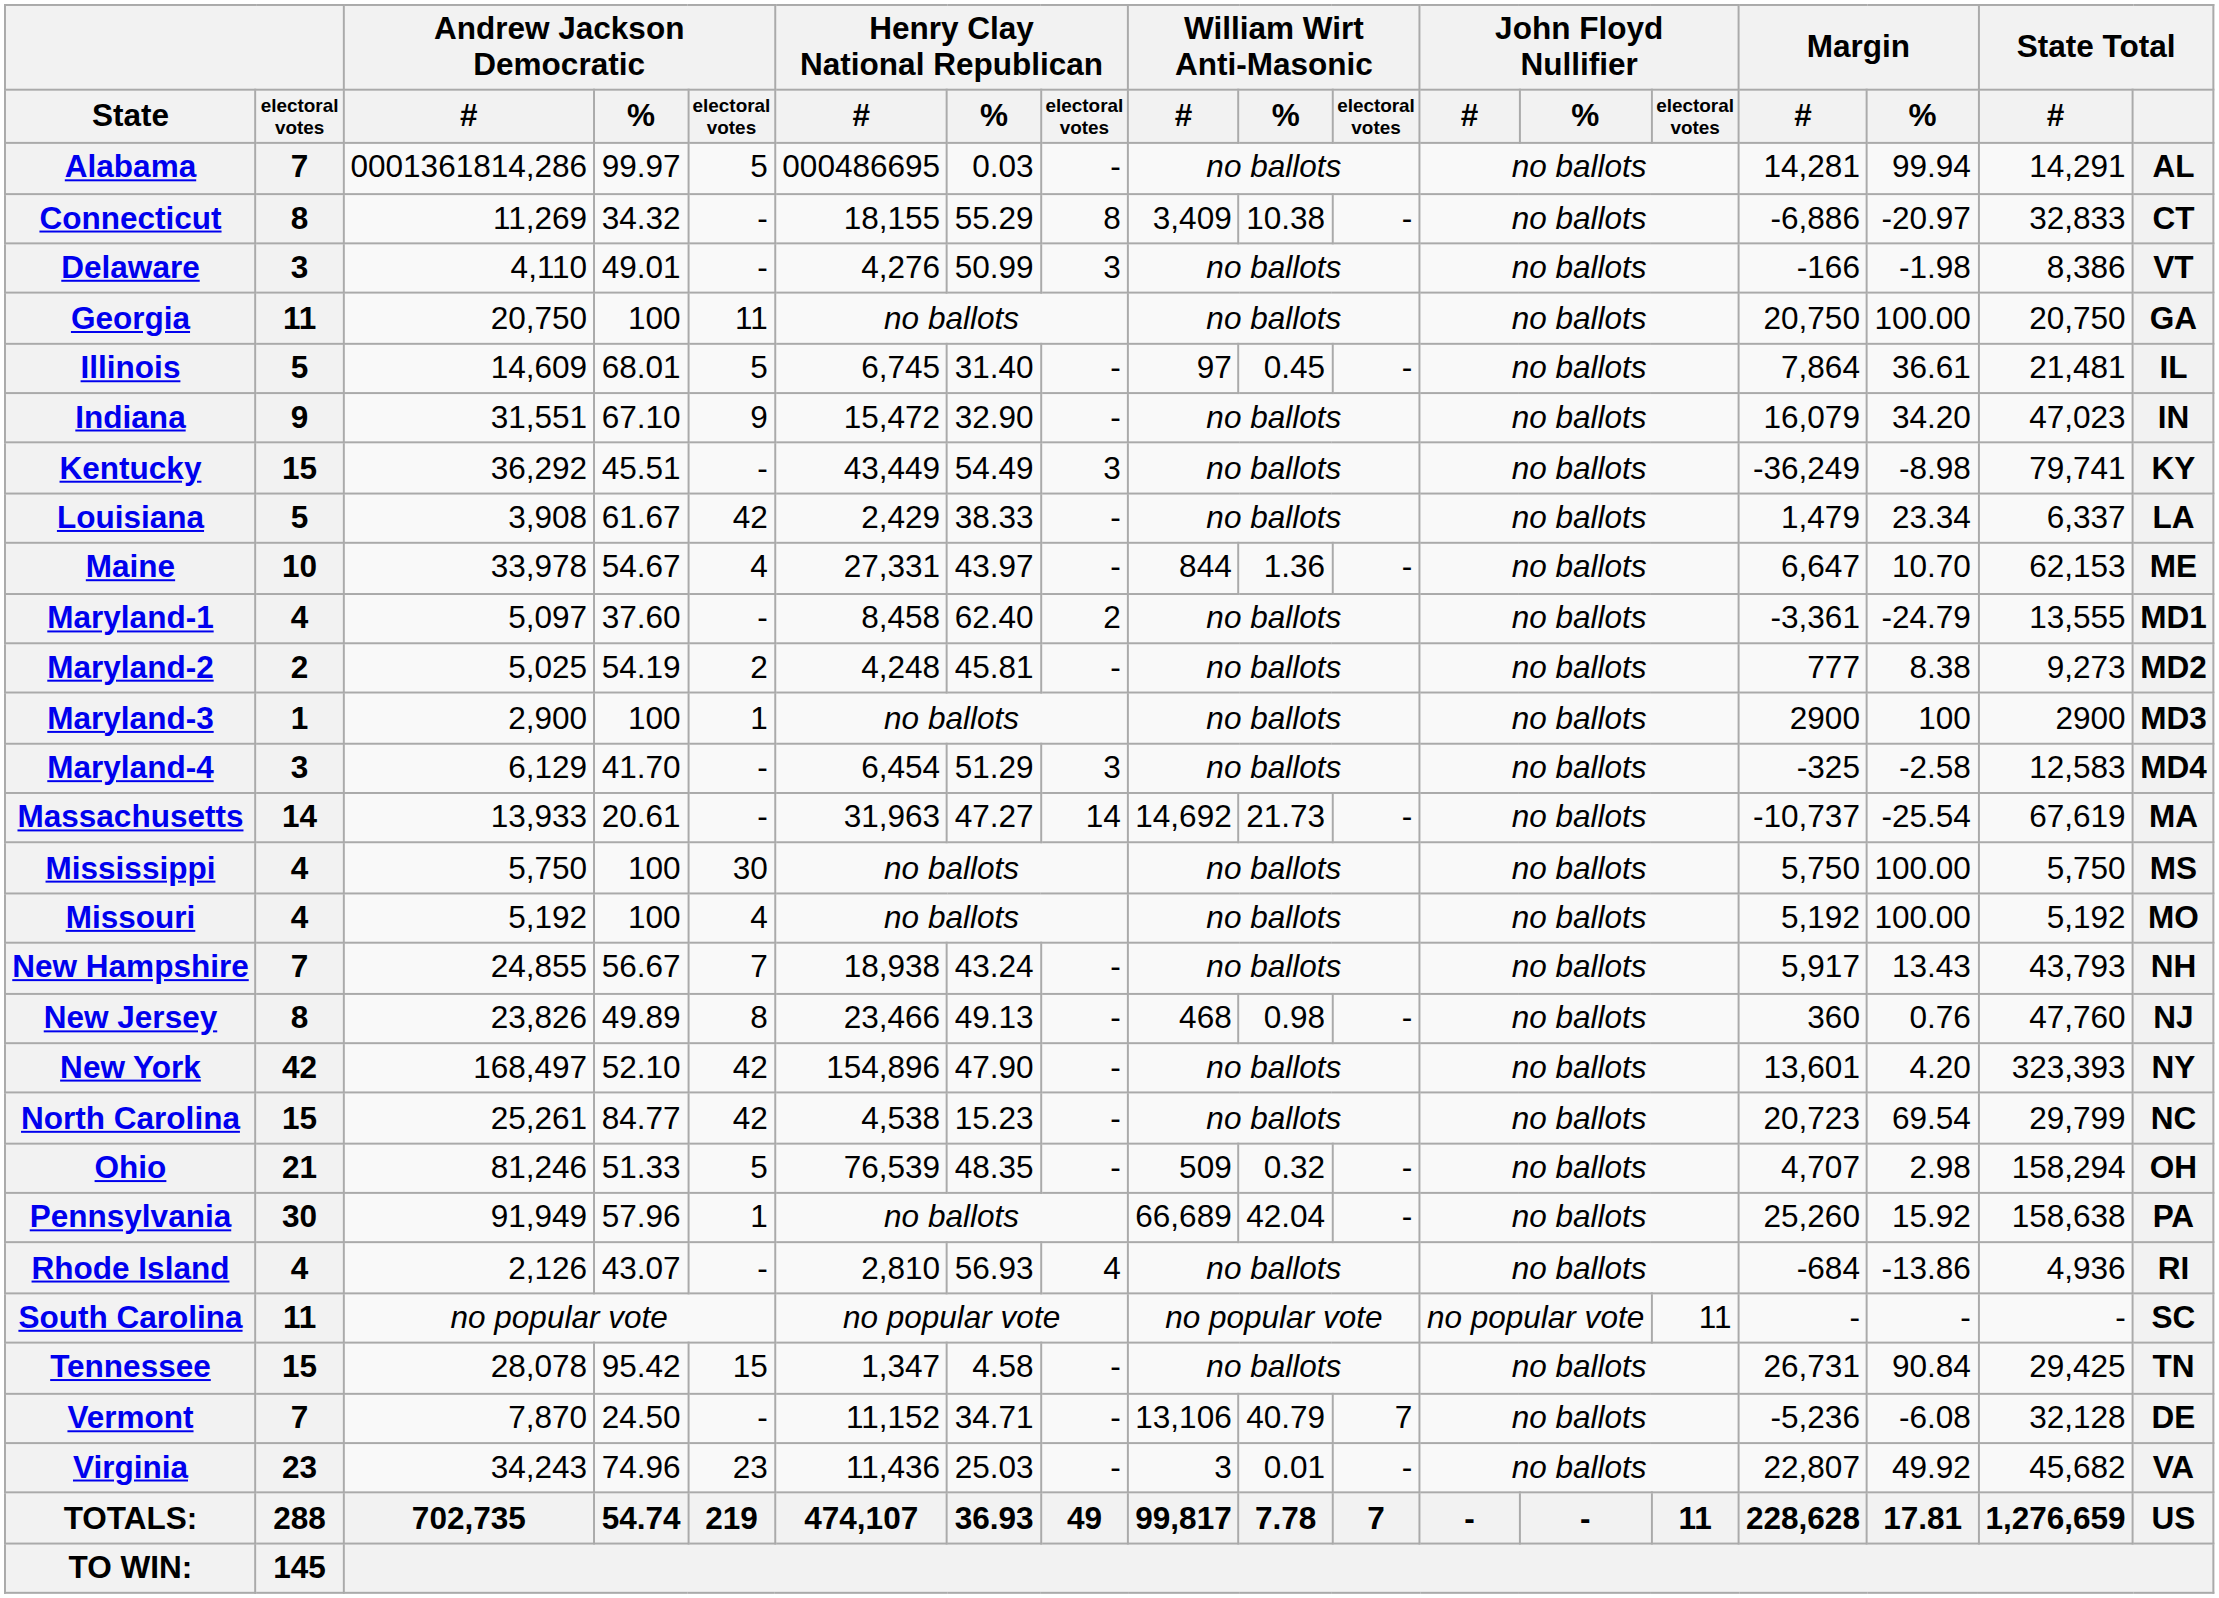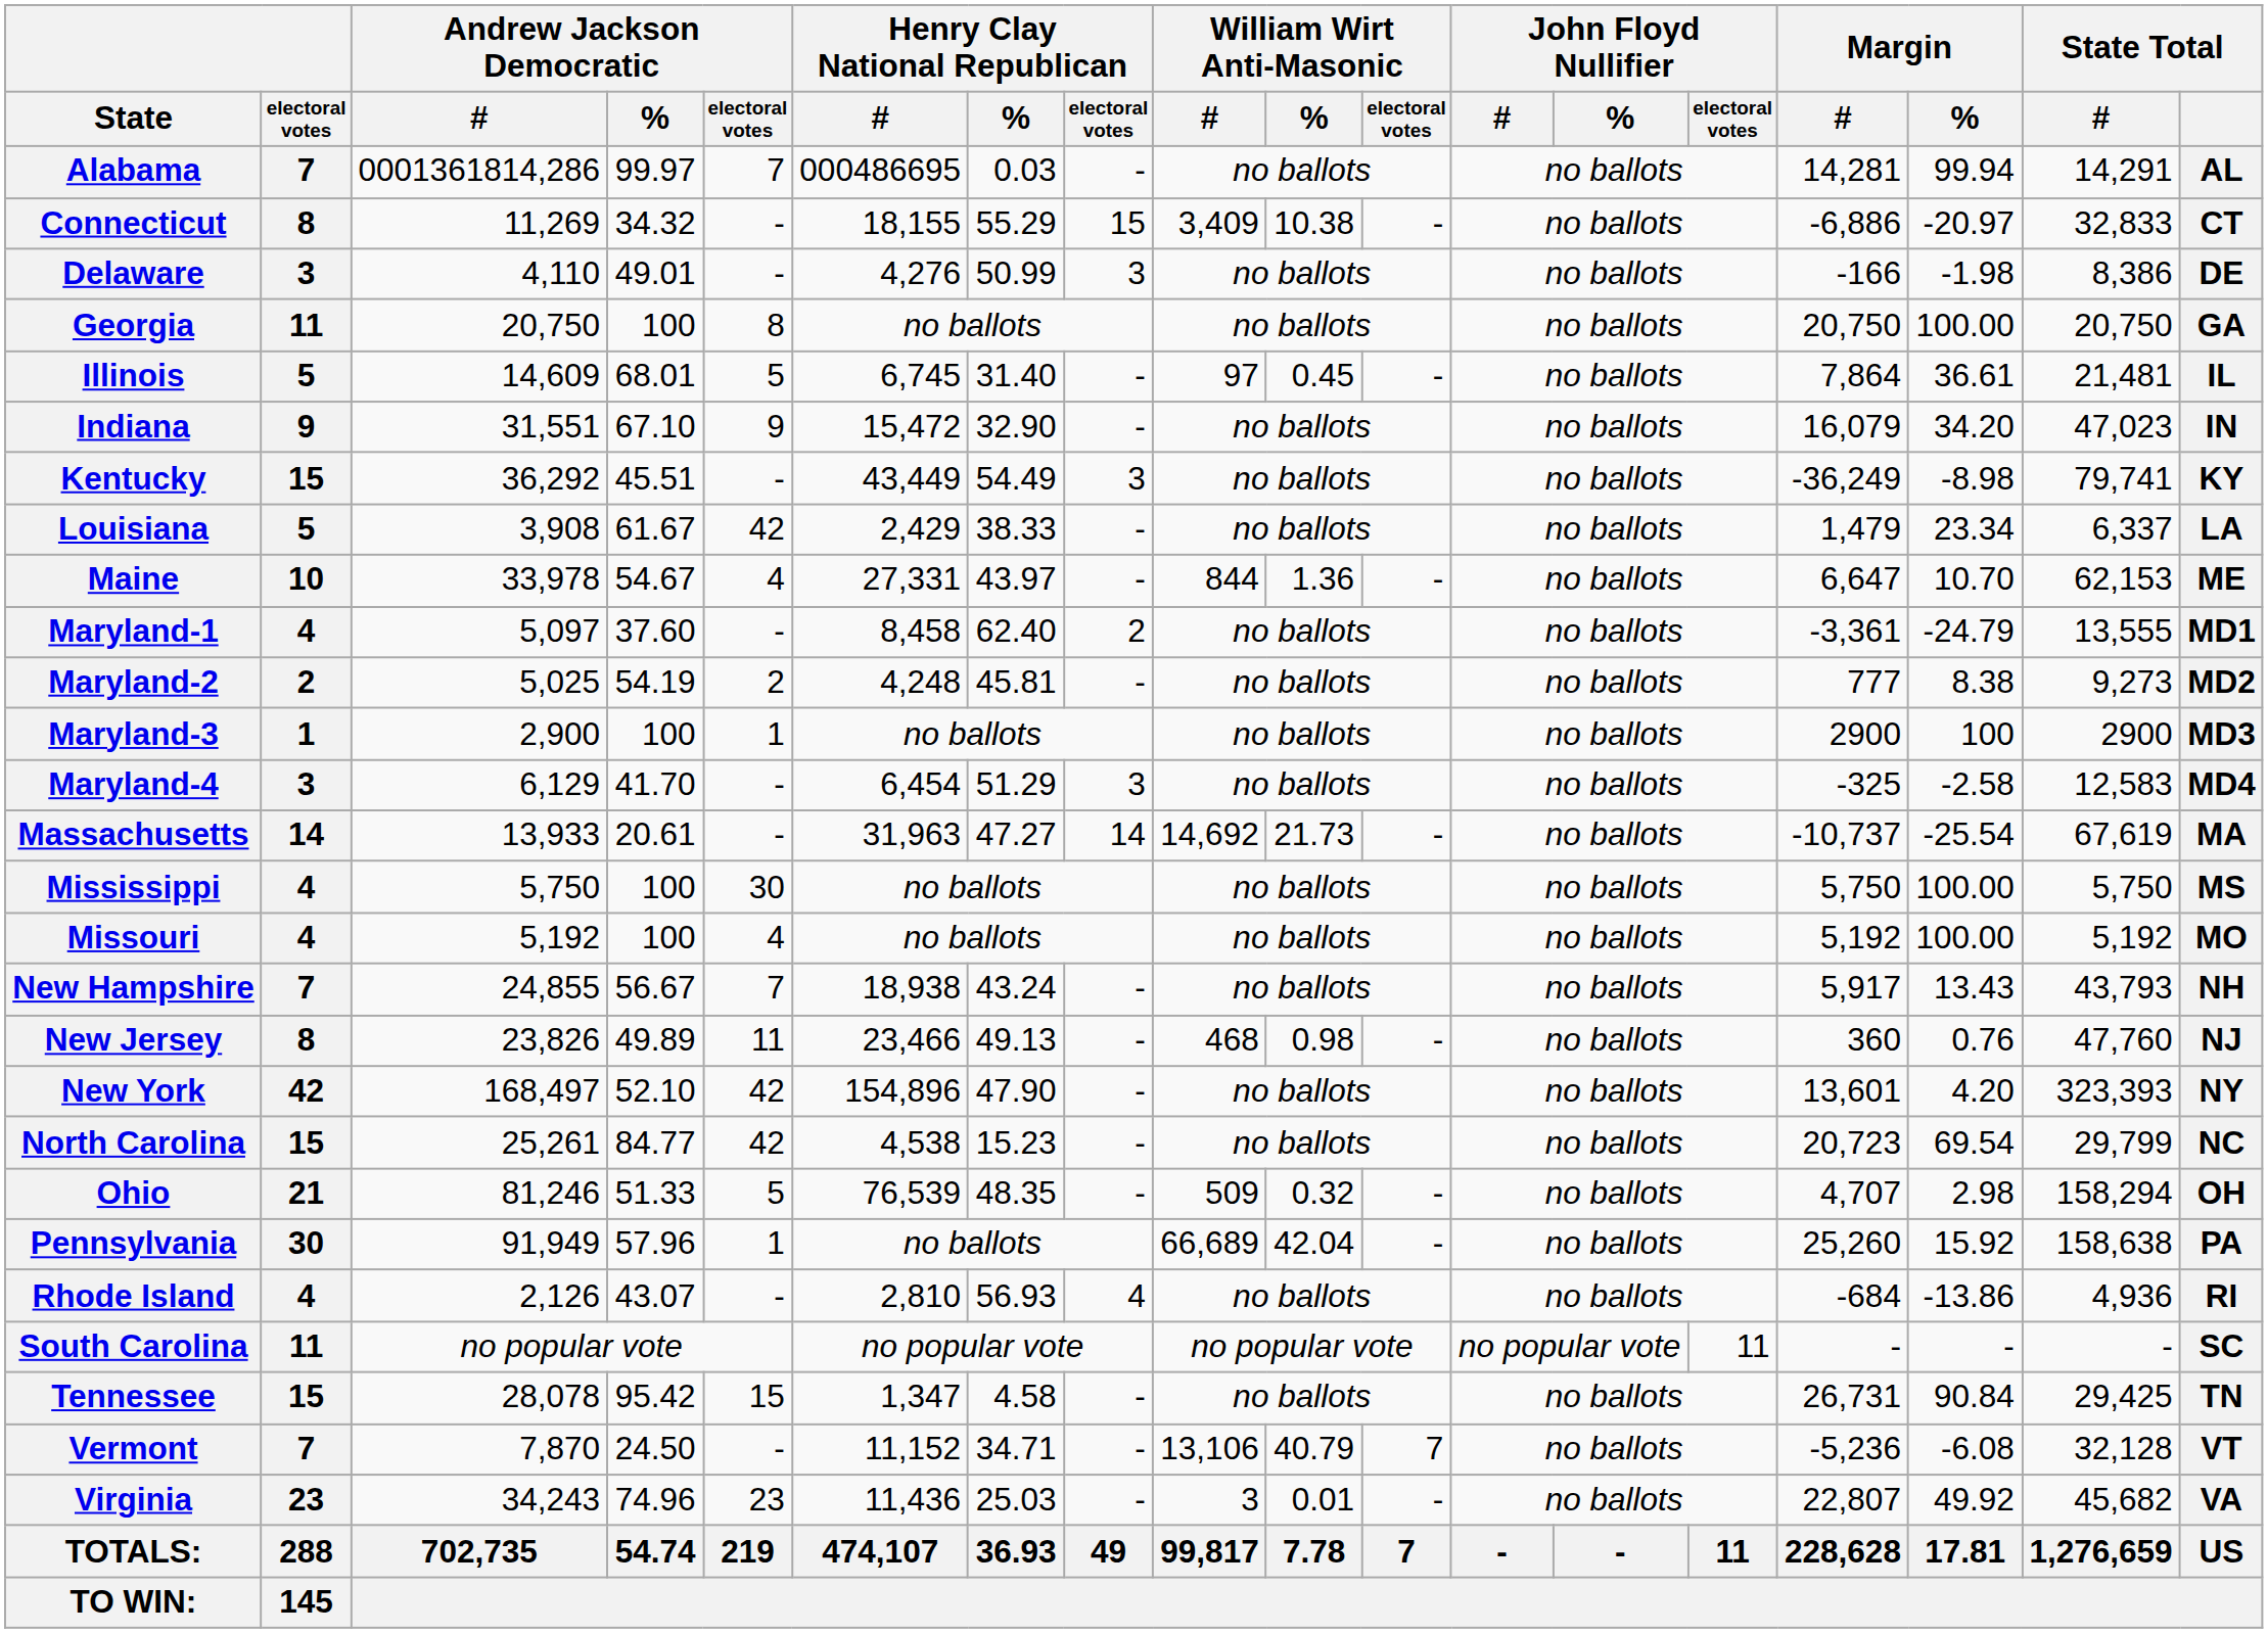Alabama | Andrew Jackson Democratic / electoral votes: 5 -> 7
Connecticut | Henry Clay National Republican / electoral votes: 8 -> 15
Delaware | State Total: VT -> DE
Georgia | Andrew Jackson Democratic / electoral votes: 11 -> 8
New Jersey | Andrew Jackson Democratic / electoral votes: 8 -> 11
Vermont | State Total: DE -> VT
